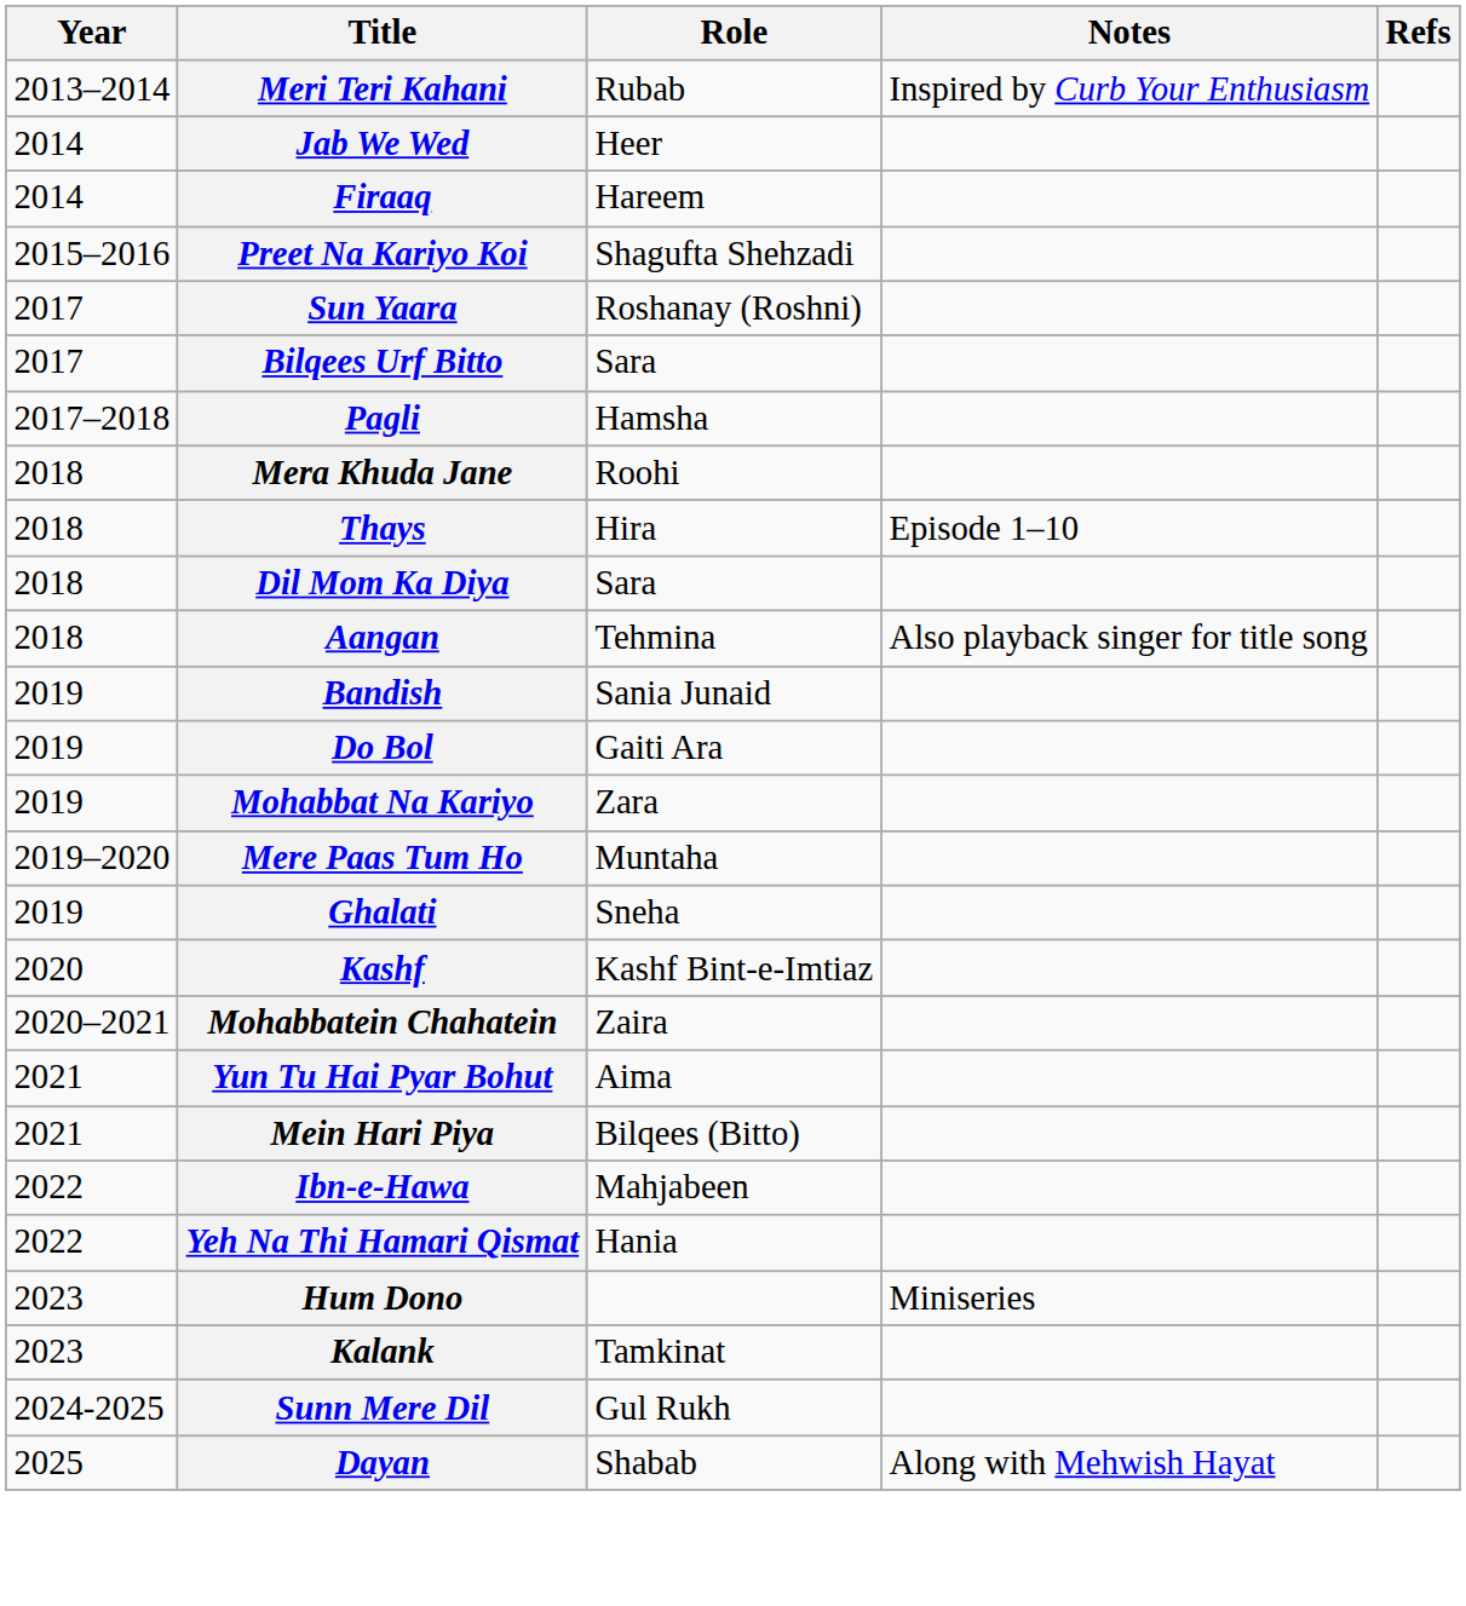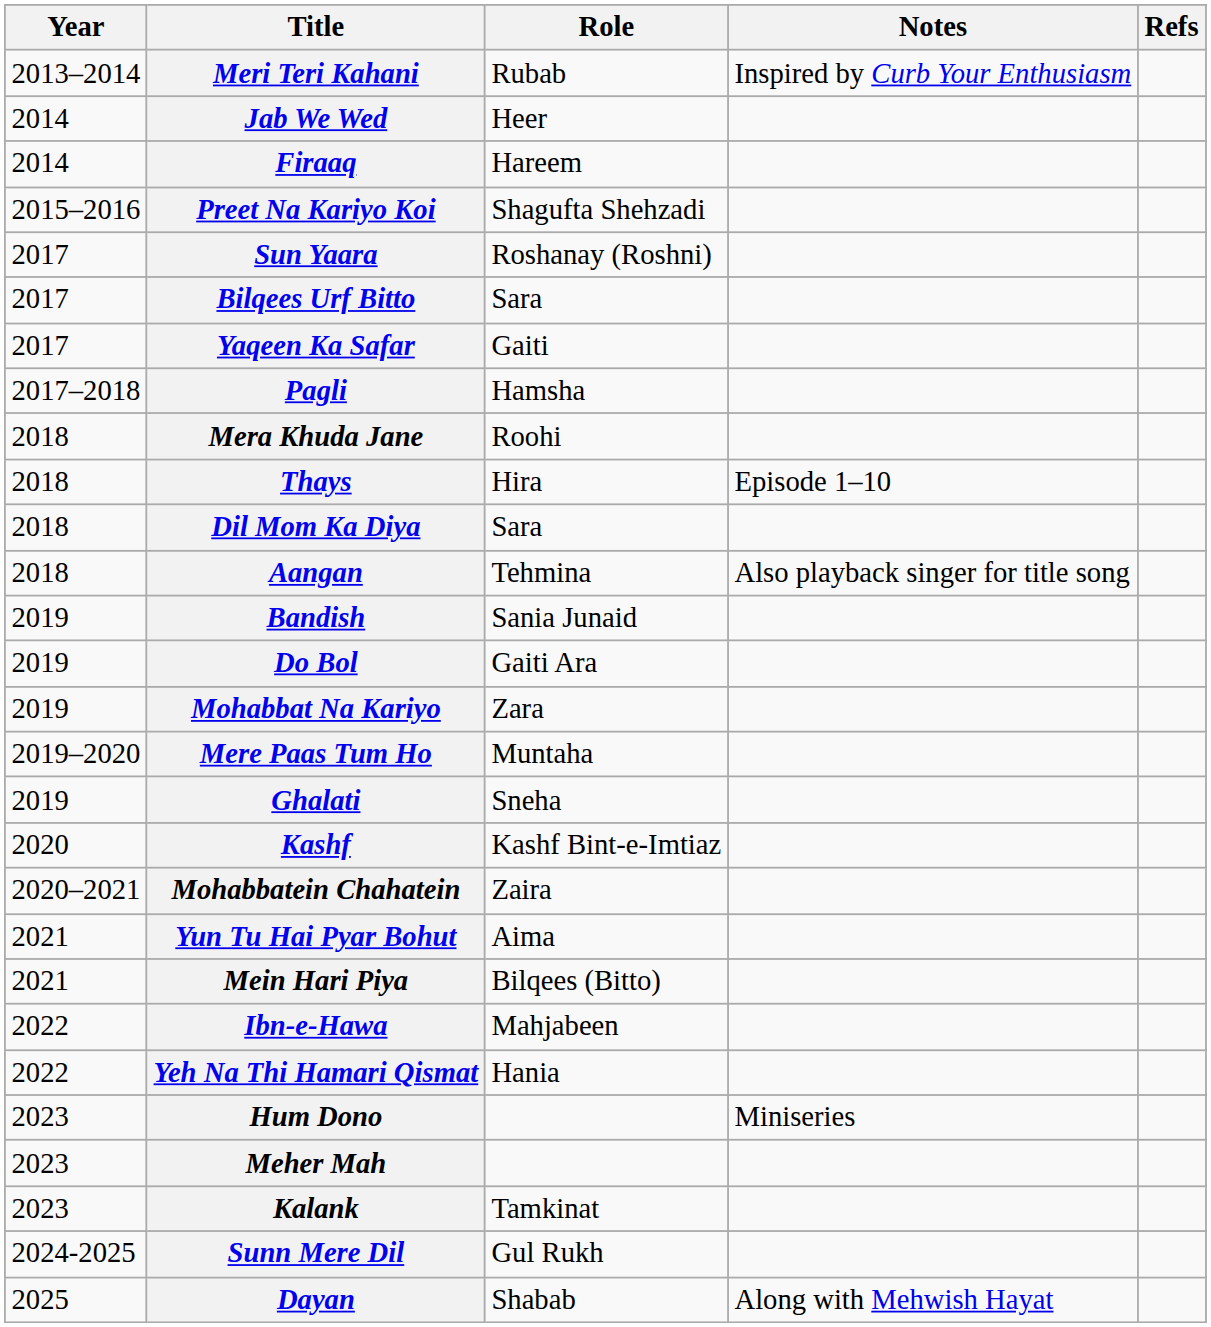+ row: 2017 | Yaqeen Ka Safar | Gaiti
+ row: 2023 | Meher Mah
